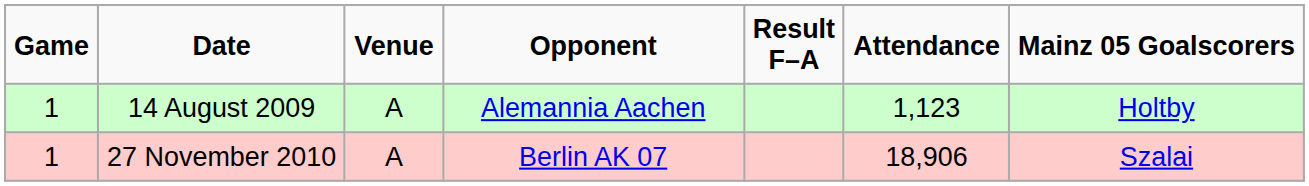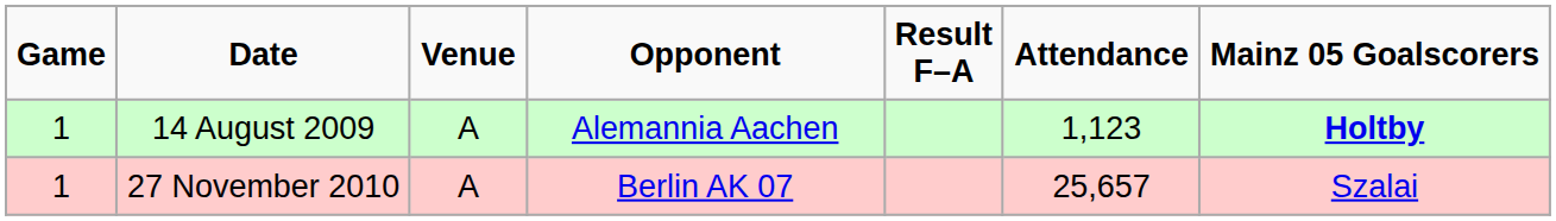14 August 2009 | Mainz 05 Goalscorers: normal -> bold
27 November 2010 | Attendance: 18,906 -> 25,657
